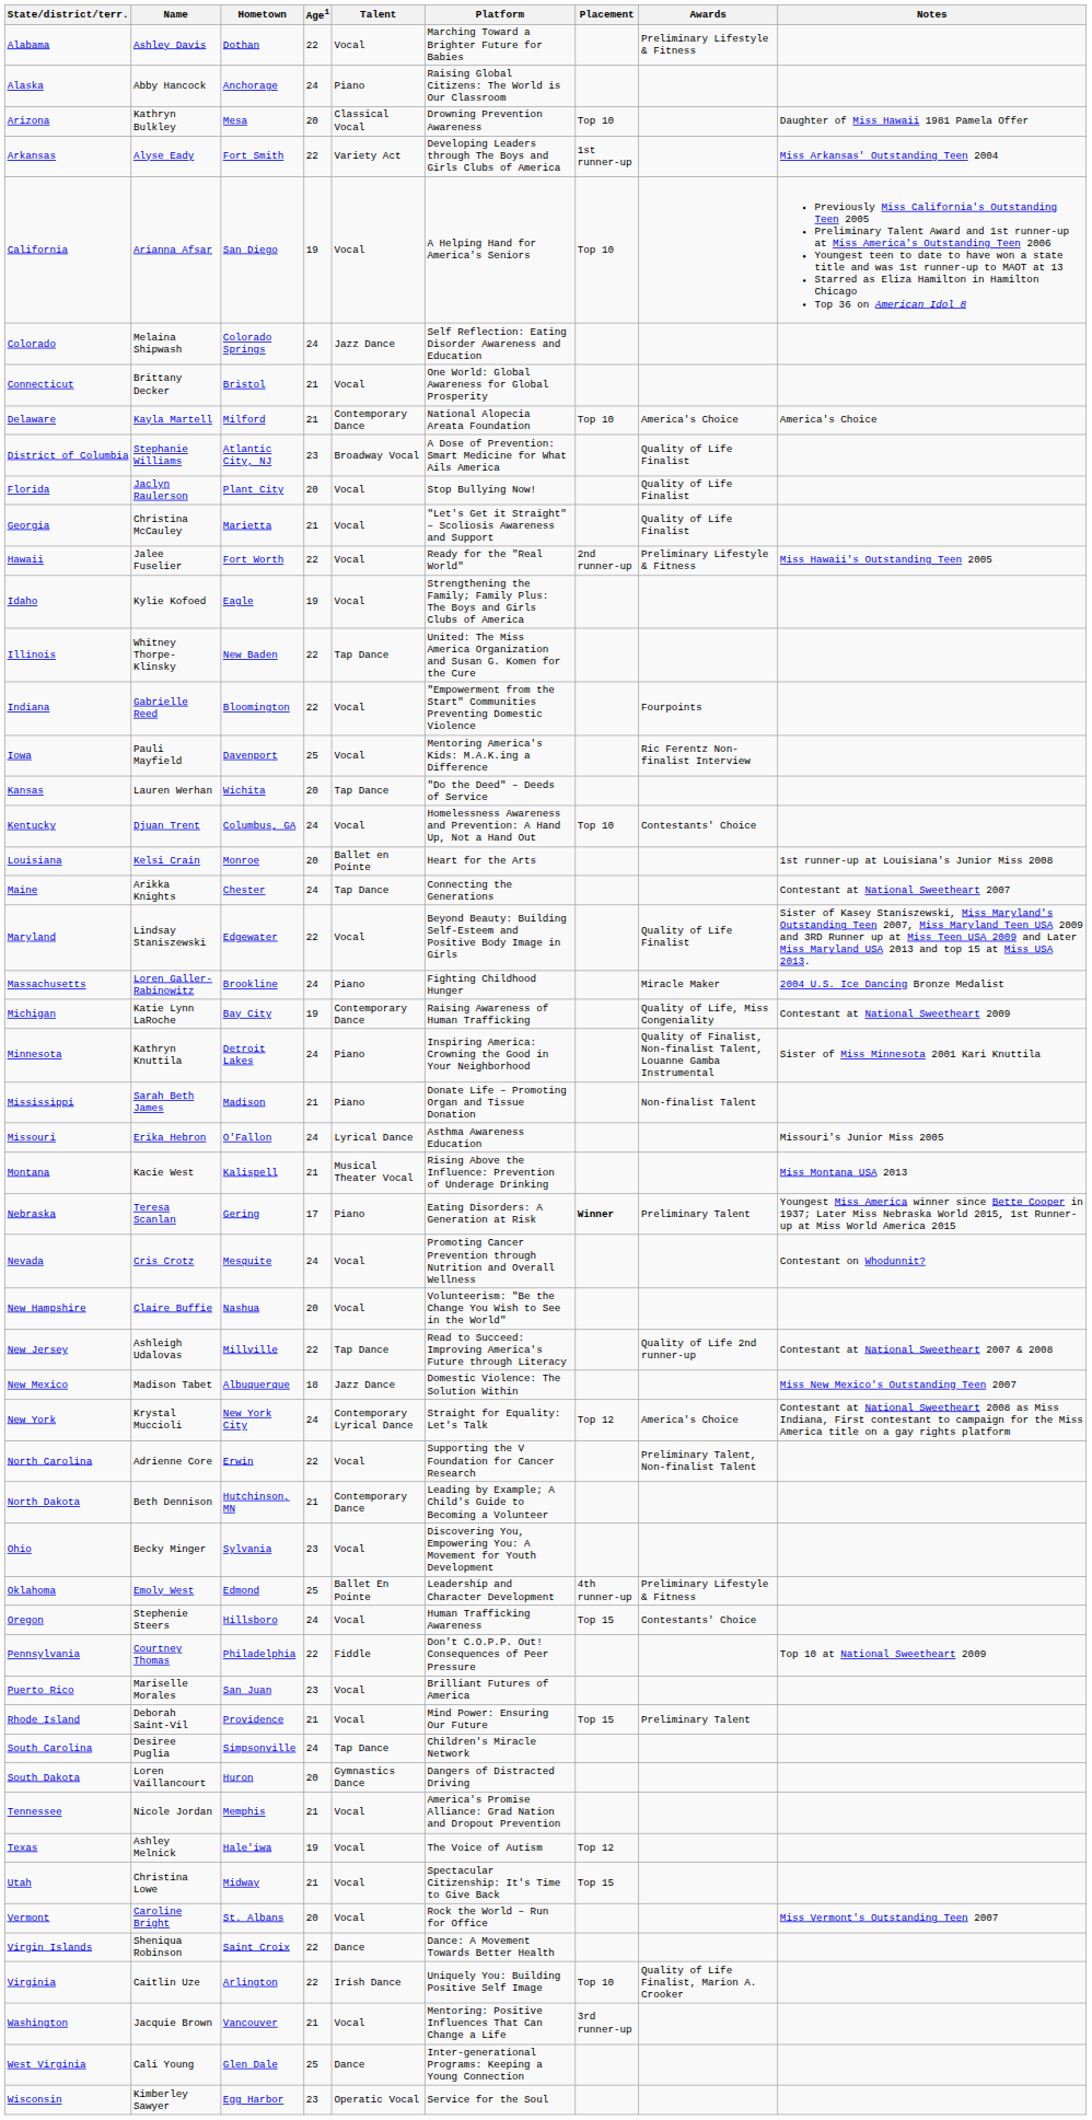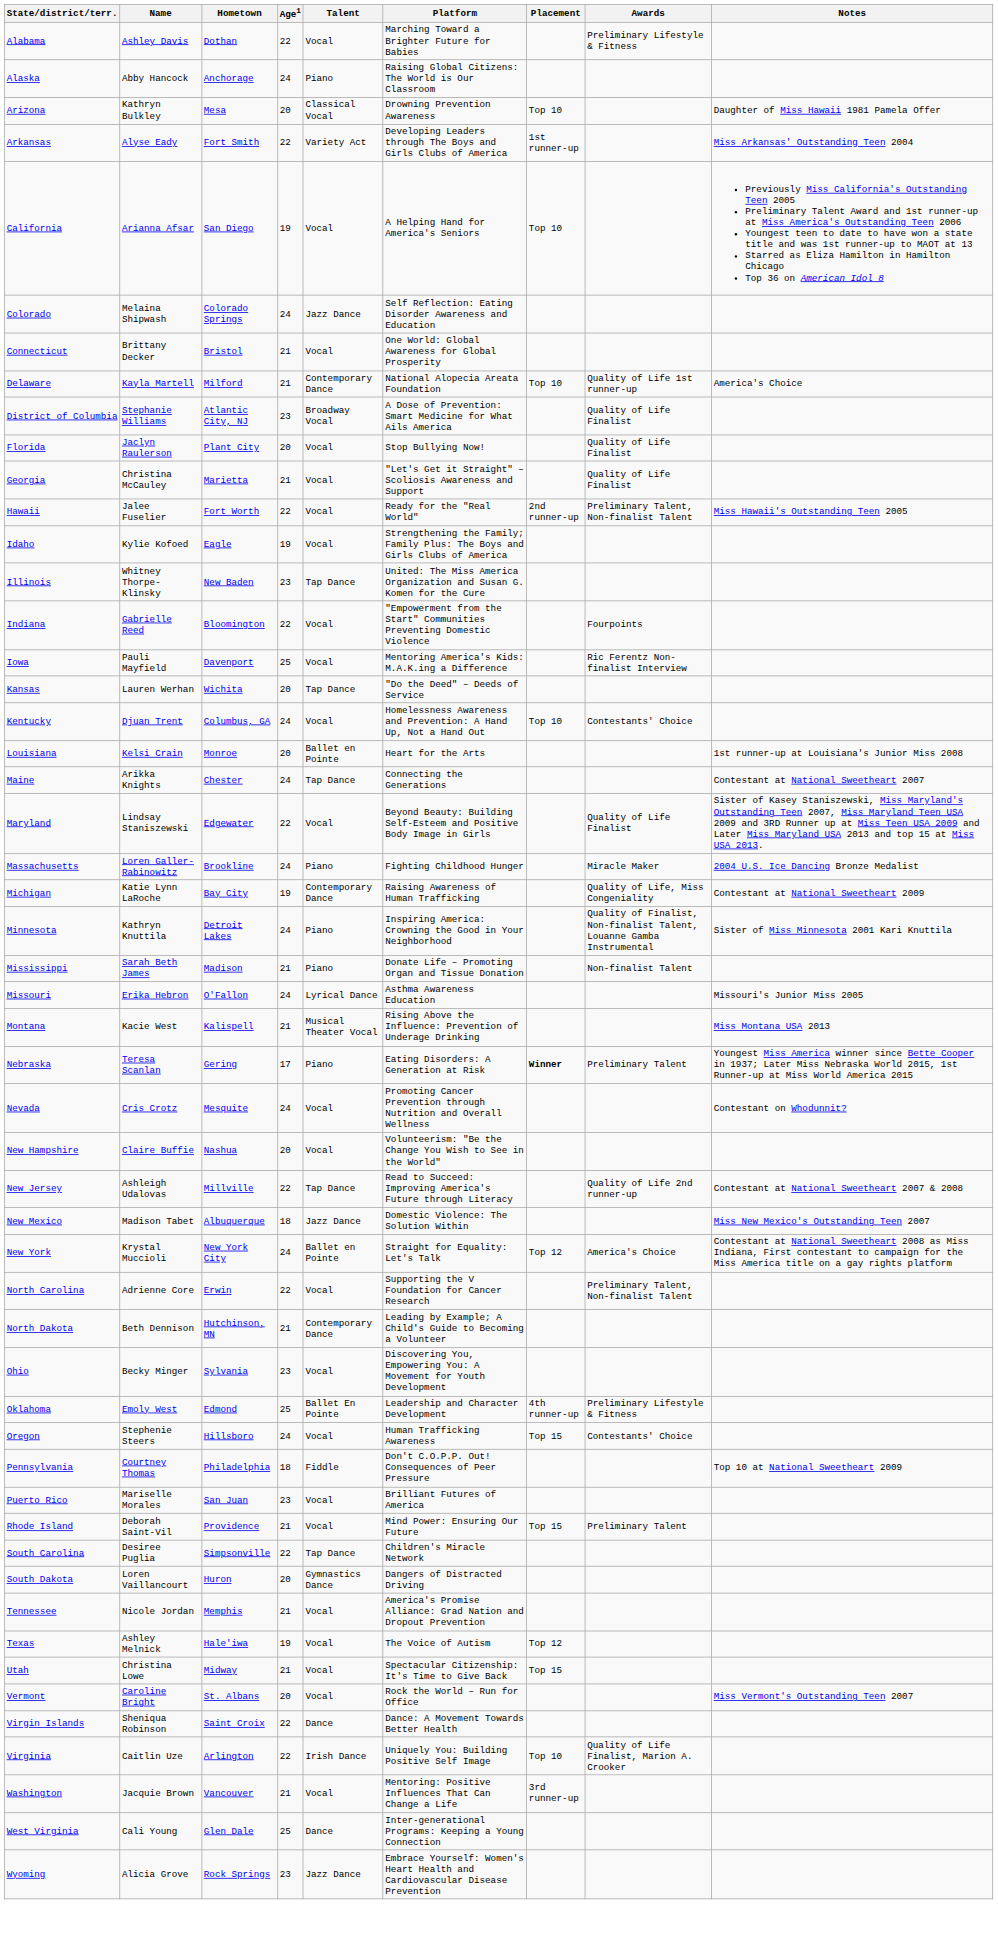Delaware | Awards: America's Choice -> Quality of Life 1st runner-up
Hawaii | Awards: Preliminary Lifestyle & Fitness -> Preliminary Talent, Non-finalist Talent
Illinois | Age1: 22 -> 23
New York | Talent: Contemporary Lyrical Dance -> Ballet en Pointe
Pennsylvania | Age1: 22 -> 18
South Carolina | Age1: 24 -> 22
- row: Wisconsin | Kimberley Sawyer | Egg Harbor | 23 | Operatic Vocal | Service for the Soul
+ row: Wyoming | Alicia Grove | Rock Springs | 23 | Jazz Dance | Embrace Yourself: Women's Heart Health and Cardiovascular Disease Prevention
